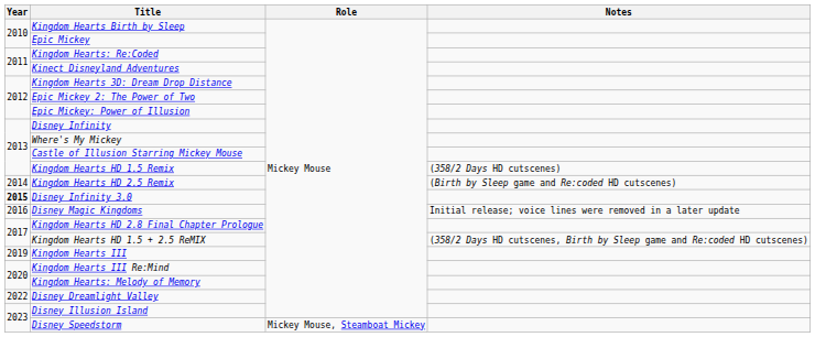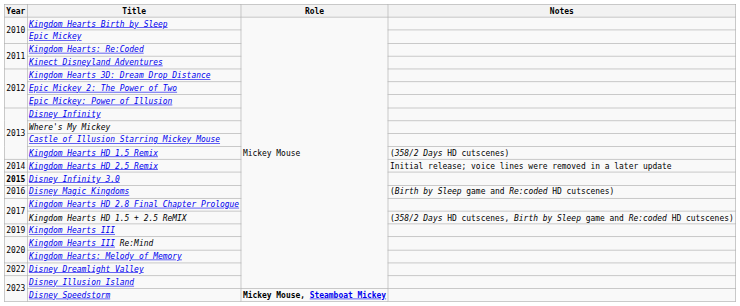Kingdom Hearts HD 2.5 Remix | Notes: (Birth by Sleep game and Re:coded HD cutscenes) -> Initial release; voice lines were removed in a later update
Disney Magic Kingdoms | Notes: Initial release; voice lines were removed in a later update -> (Birth by Sleep game and Re:coded HD cutscenes)
Disney Speedstorm | Role: normal -> bold
